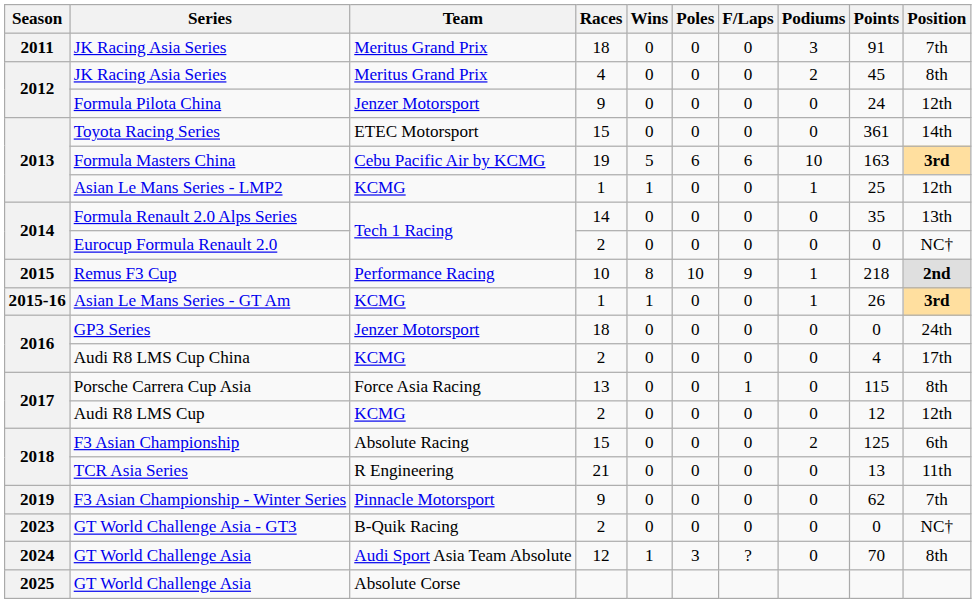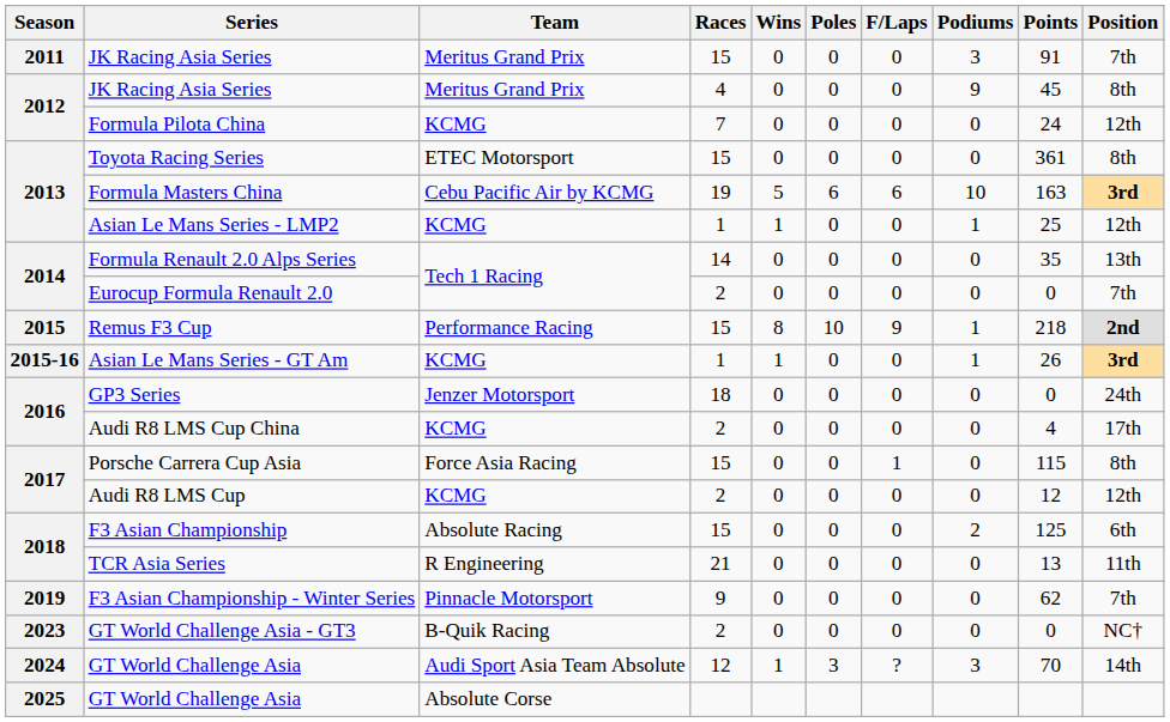2011 / JK Racing Asia Series | Races: 18 -> 15
2012 / JK Racing Asia Series | Podiums: 2 -> 9
Formula Pilota China | Team: Jenzer Motorsport -> KCMG
Formula Pilota China | Races: 9 -> 7
Toyota Racing Series | Position: 14th -> 8th
Eurocup Formula Renault 2.0 | Position: NC† -> 7th
Remus F3 Cup | Races: 10 -> 15
Porsche Carrera Cup Asia | Races: 13 -> 15
2024 / GT World Challenge Asia | Podiums: 0 -> 3
2024 / GT World Challenge Asia | Position: 8th -> 14th
